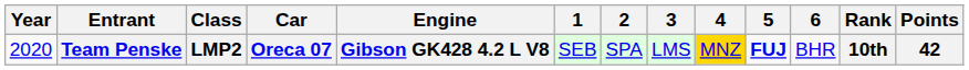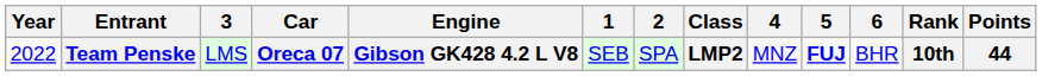columns swapped: Class <-> 3
Team Penske | Year: 2020 -> 2022
Team Penske | 4: gold background -> no background
Team Penske | Points: 42 -> 44
